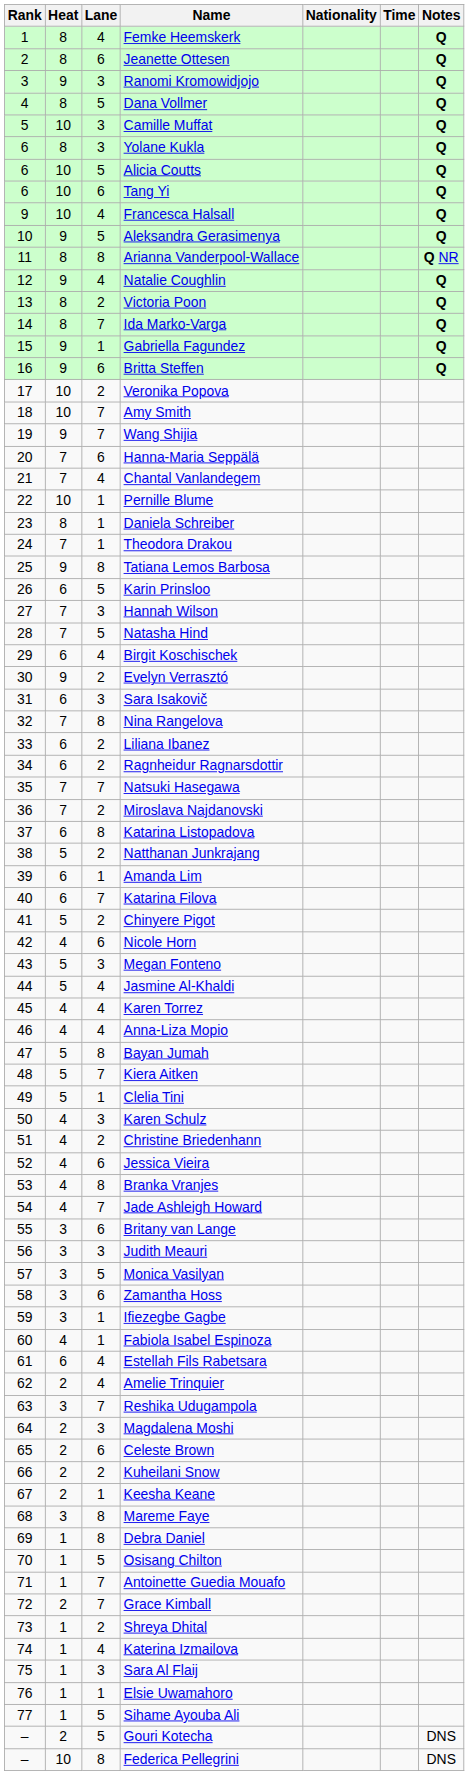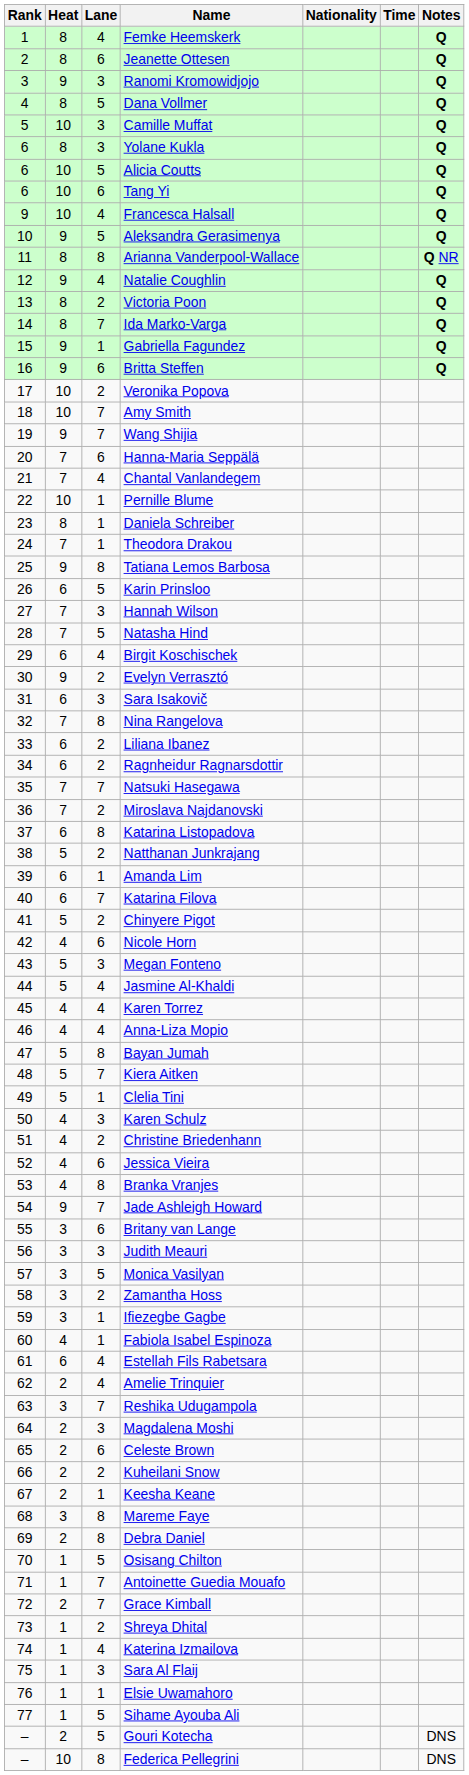Jade Ashleigh Howard | Heat: 4 -> 9
Zamantha Hoss | Lane: 6 -> 2
Debra Daniel | Heat: 1 -> 2
